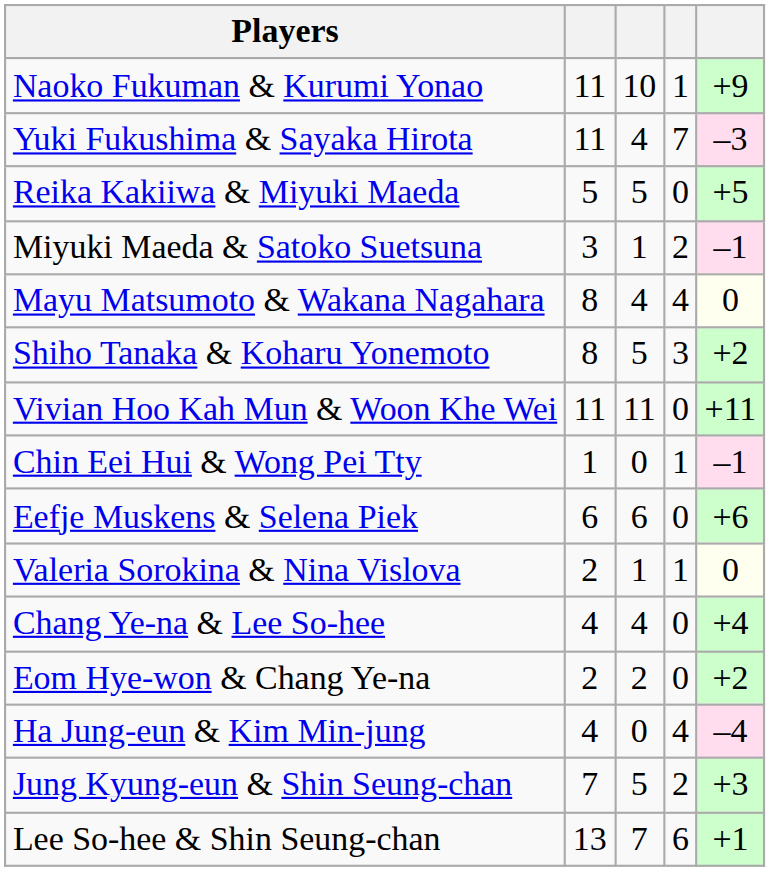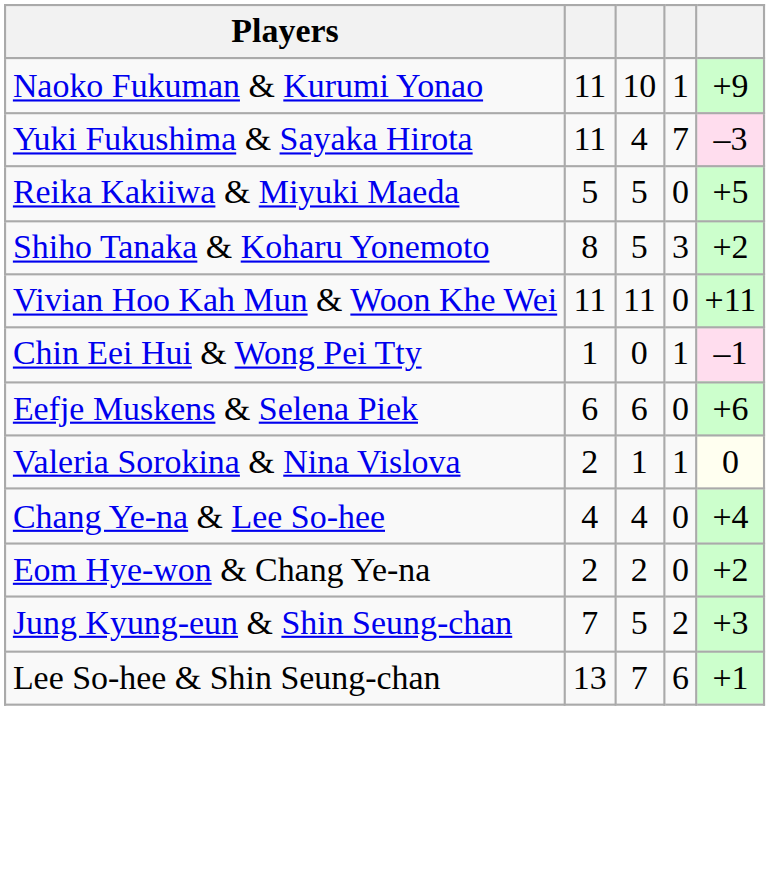- row: Miyuki Maeda & Satoko Suetsuna | 3 | 1 | 2 | –1
- row: Mayu Matsumoto & Wakana Nagahara | 8 | 4 | 4 | 0
- row: Ha Jung-eun & Kim Min-jung | 4 | 0 | 4 | –4
